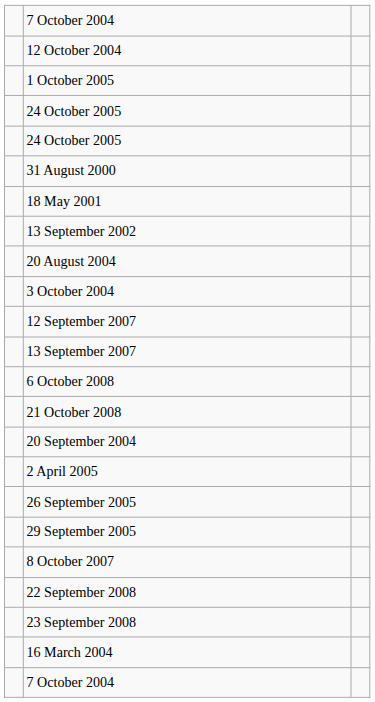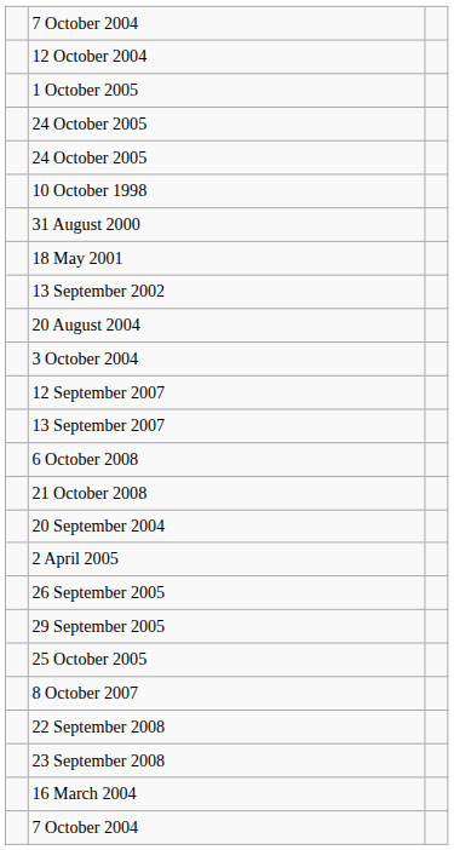+ row: 10 October 1998
+ row: 25 October 2005
